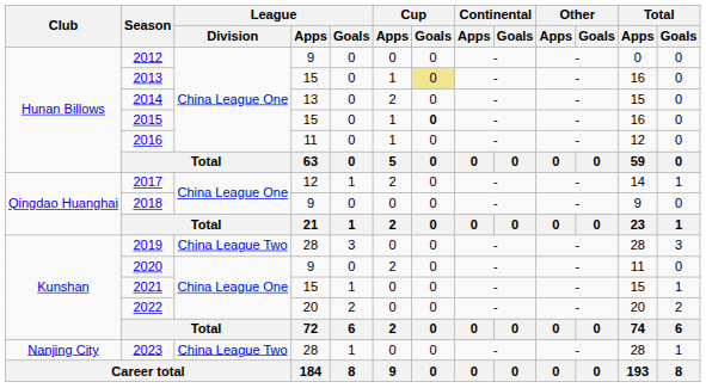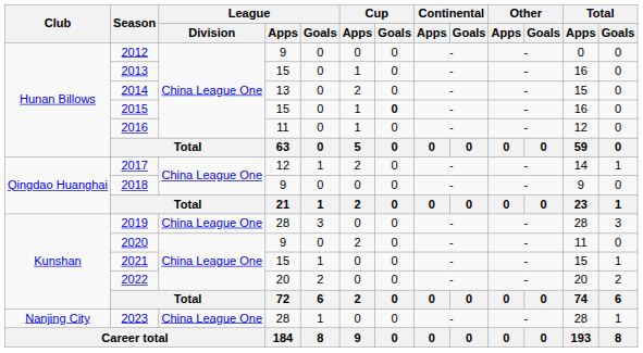2013 | Cup / Goals: khaki background -> no background
2019 | League / Division: China League Two -> China League One
2023 | League / Division: China League Two -> China League One
